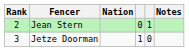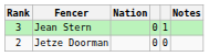Jean Stern | Rank: 2 -> 3
Jetze Doorman | Rank: 3 -> 2
Jetze Doorman | column 4: 1 -> 0
